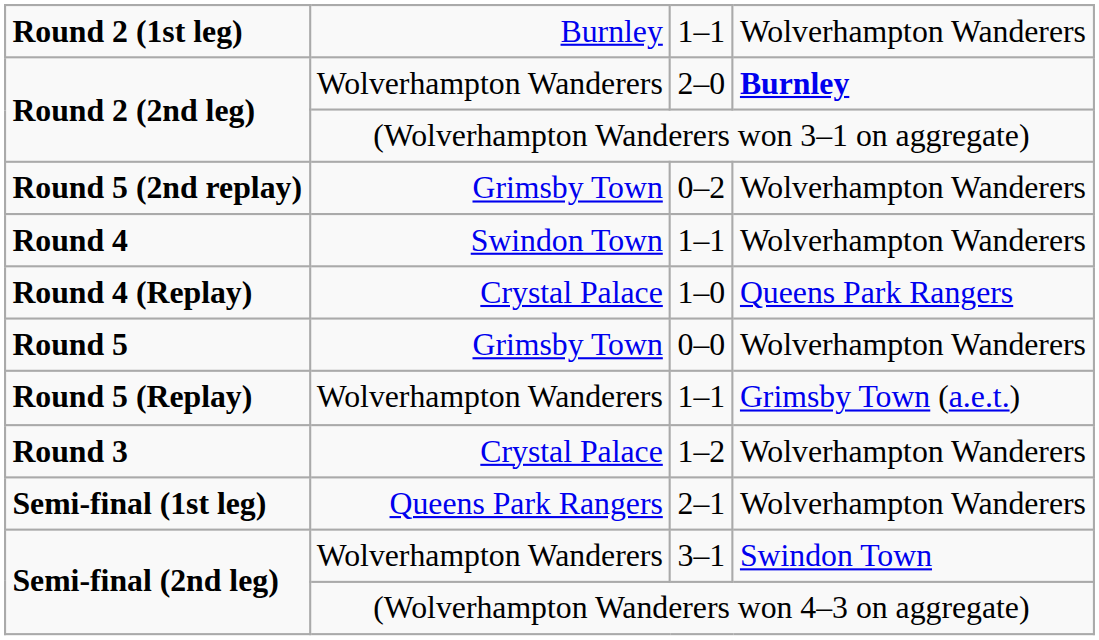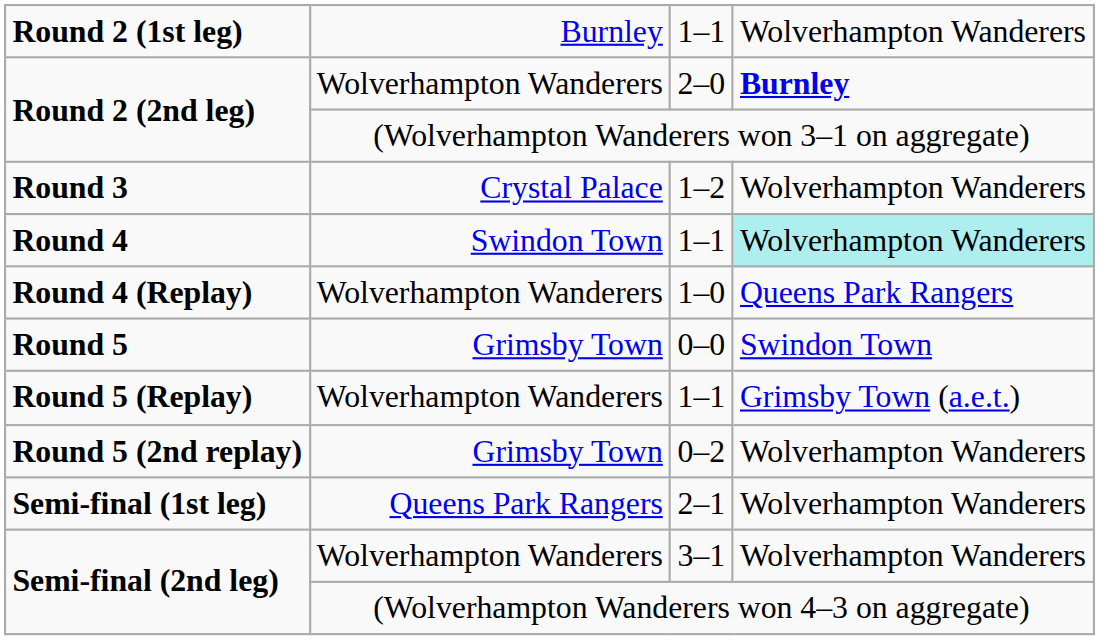rows swapped: 1–2 <-> 0–2
Round 4 / 1–1 | column 4: no background -> paleturquoise background
1–0 | column 2: Crystal Palace -> Wolverhampton Wanderers
0–0 | column 4: Wolverhampton Wanderers -> Swindon Town
3–1 | column 4: Swindon Town -> Wolverhampton Wanderers
